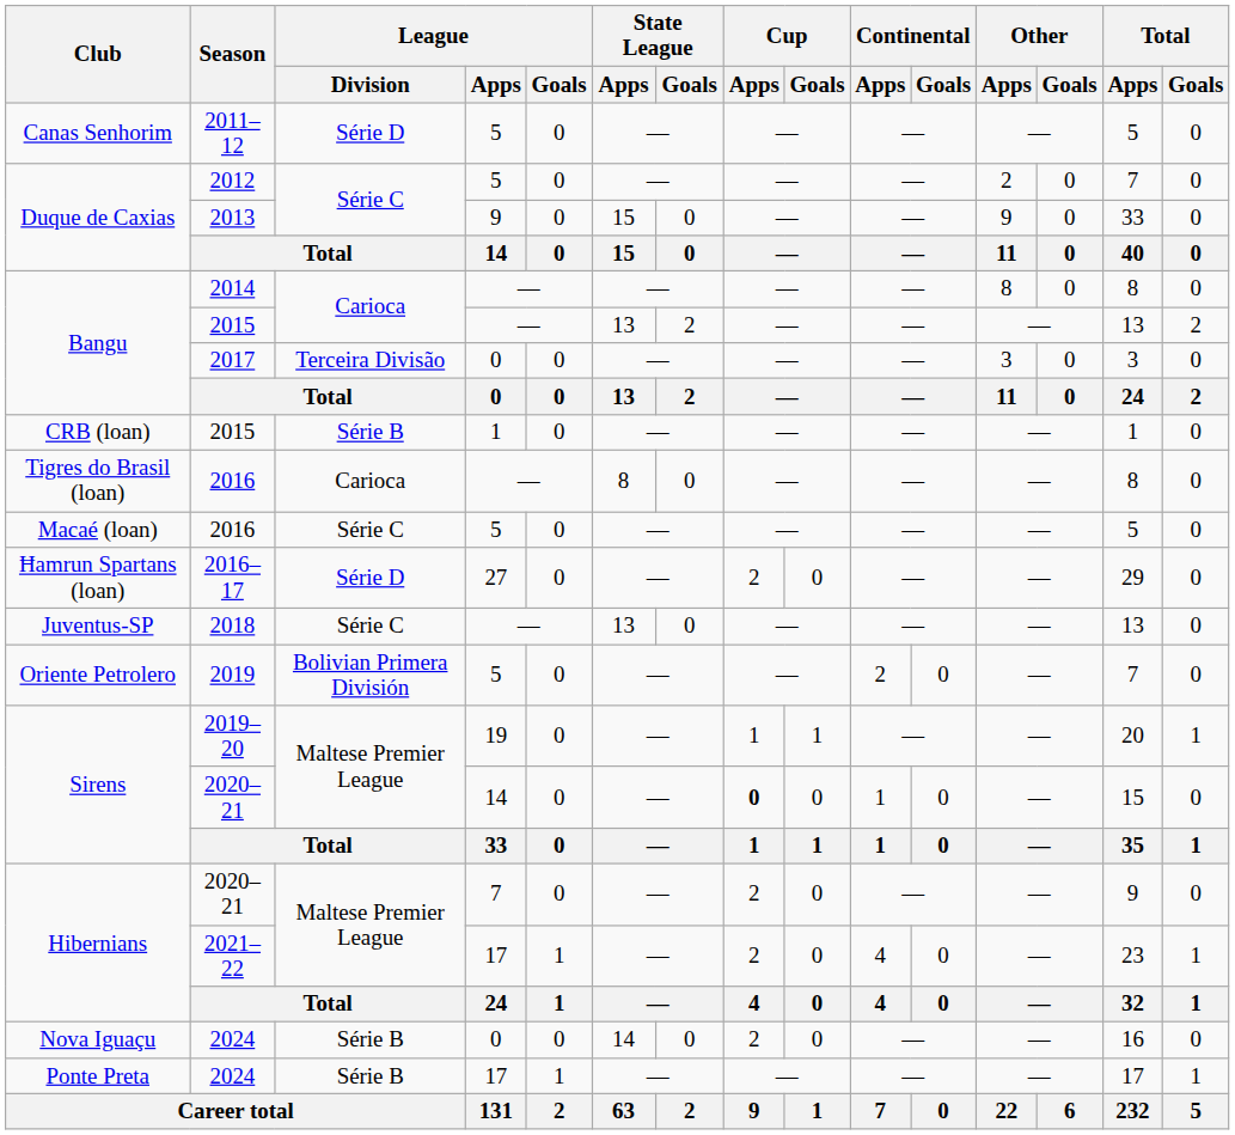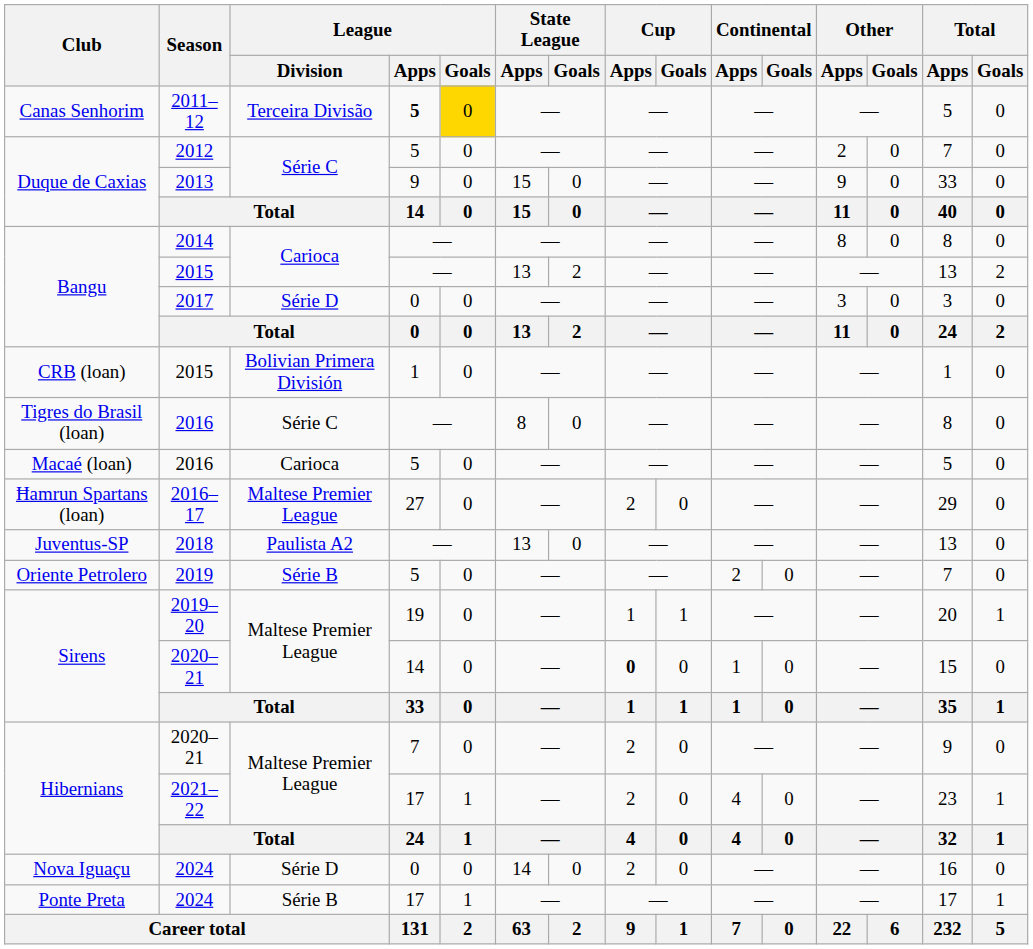2011–12 | League / Division: Série D -> Terceira Divisão
2011–12 | League / Apps: normal -> bold
2011–12 | League / Goals: no background -> gold background
2017 | League / Division: Terceira Divisão -> Série D
CRB (loan) / 2015 | League / Division: Série B -> Bolivian Primera División
Tigres do Brasil (loan) / 2016 | League / Division: Carioca -> Série C
Macaé (loan) / 2016 | League / Division: Série C -> Carioca
2016–17 | League / Division: Série D -> Maltese Premier League
2018 | League / Division: Série C -> Paulista A2
2019 | League / Division: Bolivian Primera División -> Série B
Nova Iguaçu / 2024 | League / Division: Série B -> Série D
